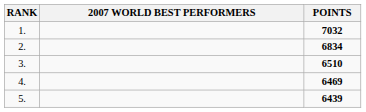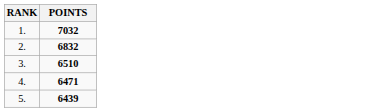- column: 2007 WORLD BEST PERFORMERS
2. | POINTS: 6834 -> 6832
4. | POINTS: 6469 -> 6471
